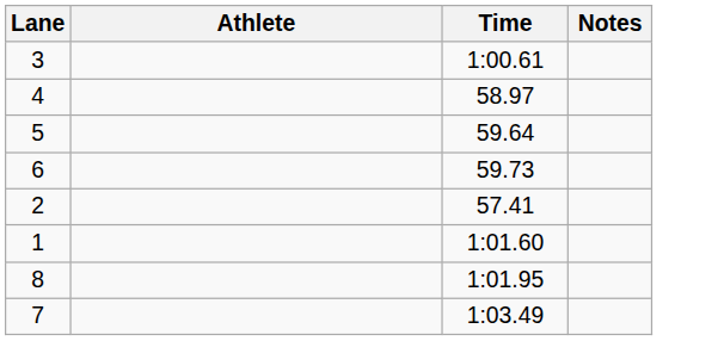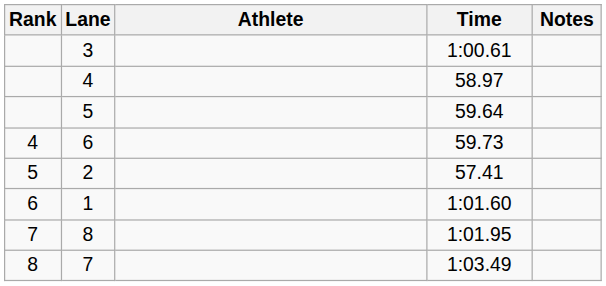+ column: Rank | 4 | 5 | 6 | 7 | 8
